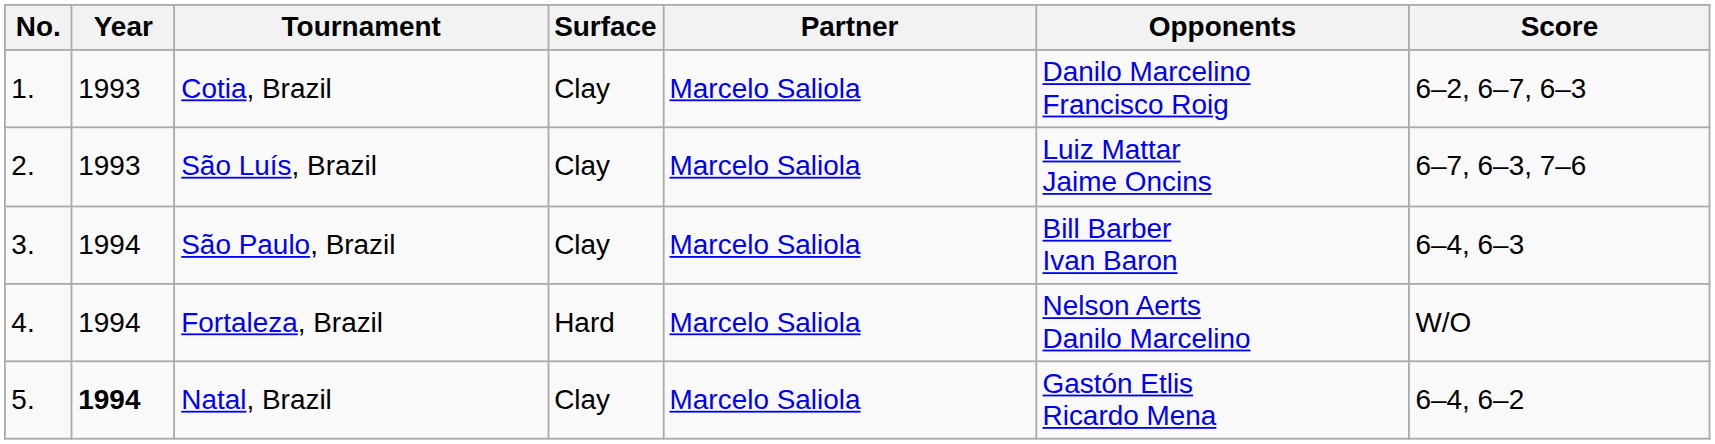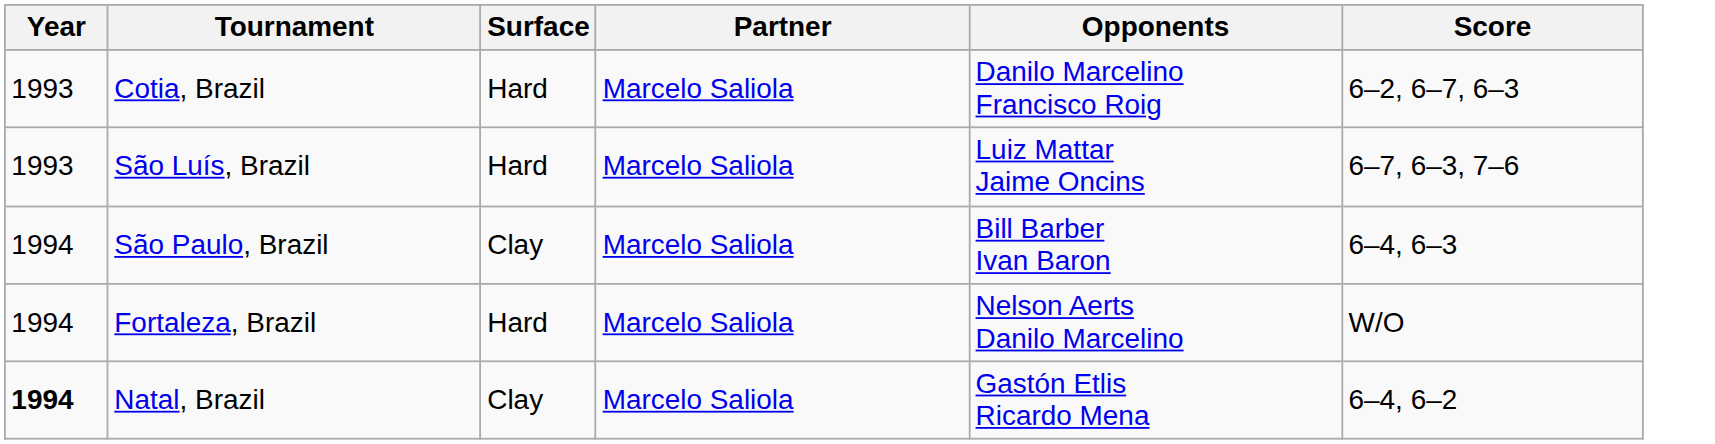- column: No. | 1. | 2. | 3. | 4. | 5.
Cotia, Brazil | Surface: Clay -> Hard
São Luís, Brazil | Surface: Clay -> Hard
